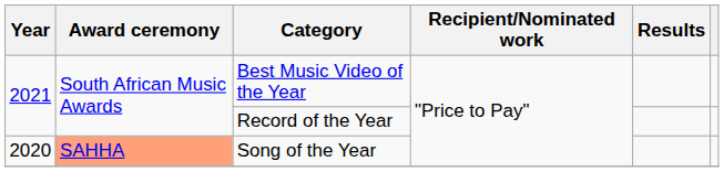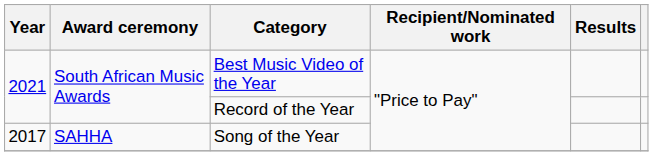Song of the Year | Year: 2020 -> 2017
Song of the Year | Award ceremony: lightsalmon background -> no background
